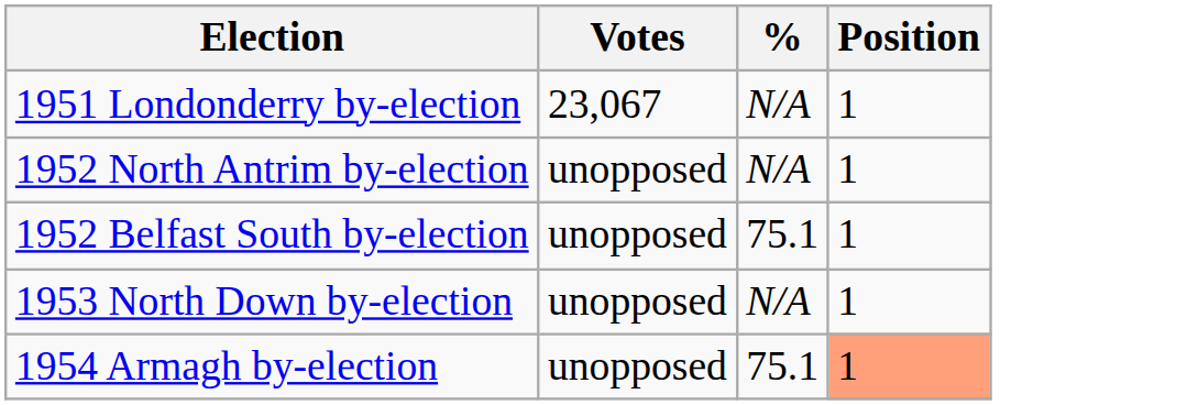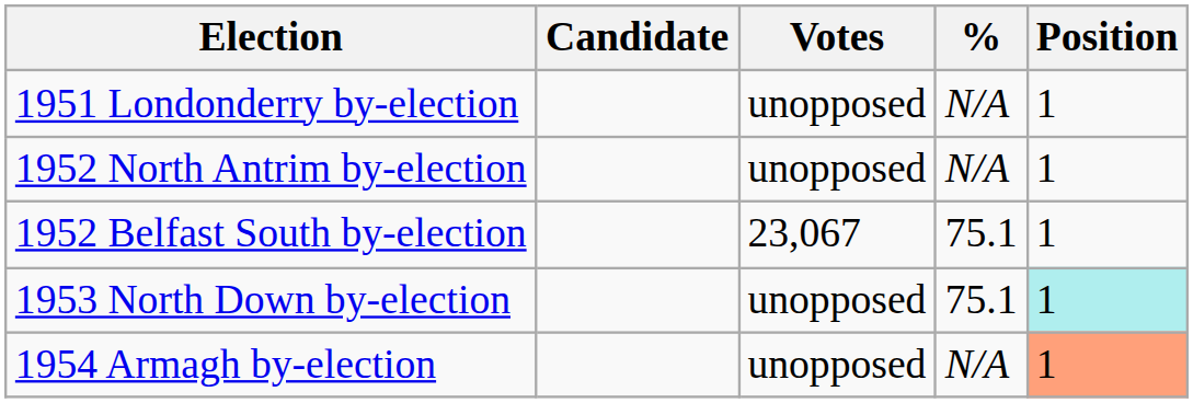+ column: Candidate
1951 Londonderry by-election | Votes: 23,067 -> unopposed
1952 Belfast South by-election | Votes: unopposed -> 23,067
1953 North Down by-election | %: N/A -> 75.1
1953 North Down by-election | Position: no background -> paleturquoise background
1954 Armagh by-election | %: 75.1 -> N/A
